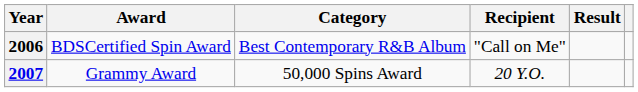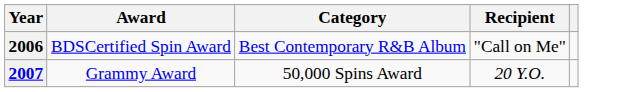- column: Result
